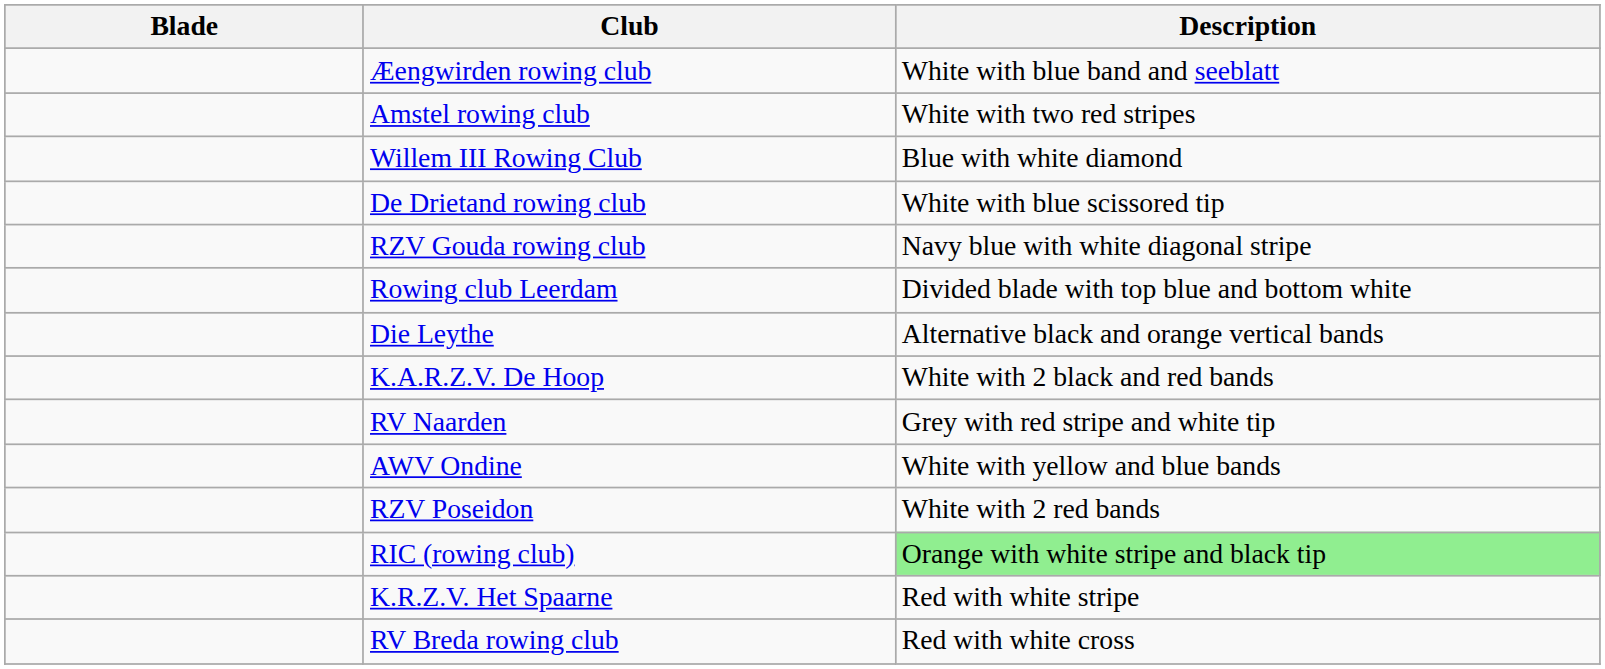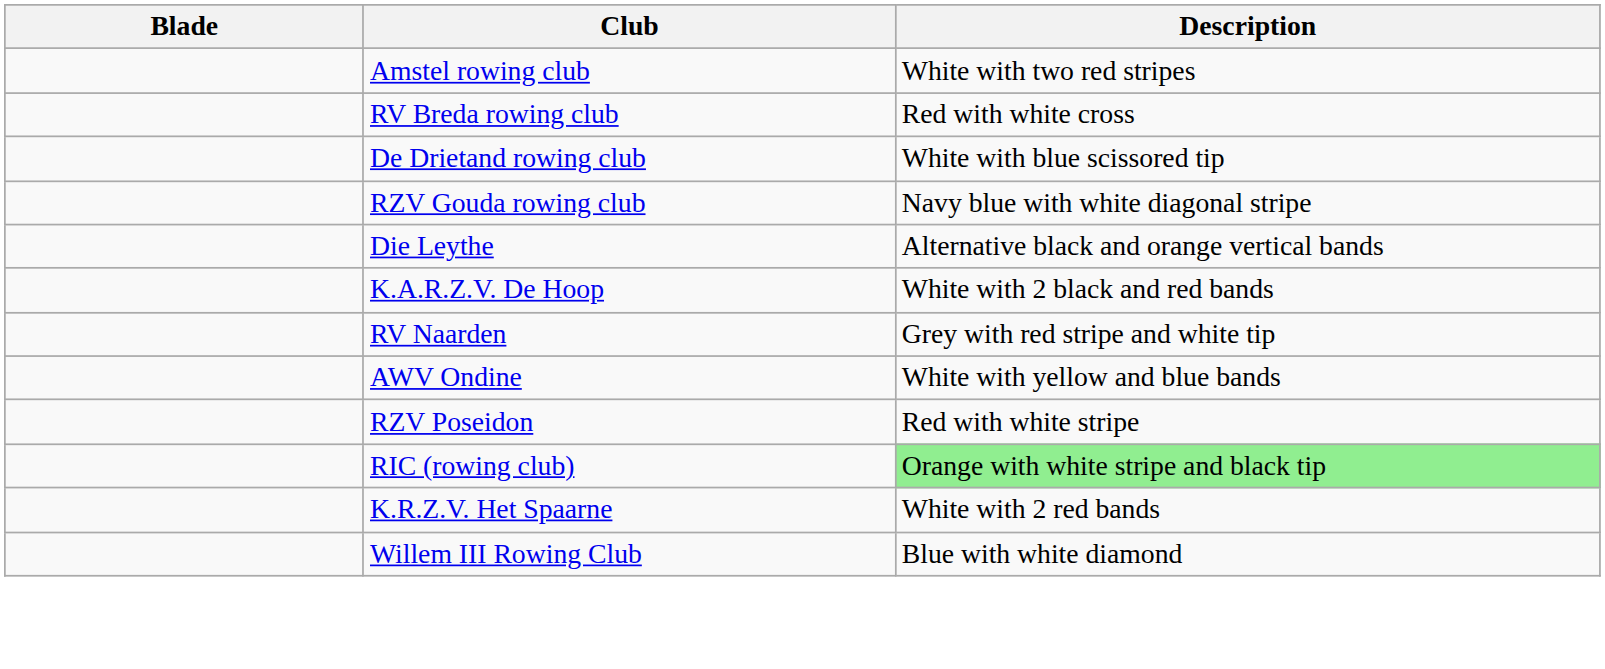- row: Æengwirden rowing club | White with blue band and seeblatt
rows swapped: RV Breda rowing club <-> Willem III Rowing Club
- row: Rowing club Leerdam | Divided blade with top blue and bottom white
RZV Poseidon | Description: White with 2 red bands -> Red with white stripe
K.R.Z.V. Het Spaarne | Description: Red with white stripe -> White with 2 red bands
